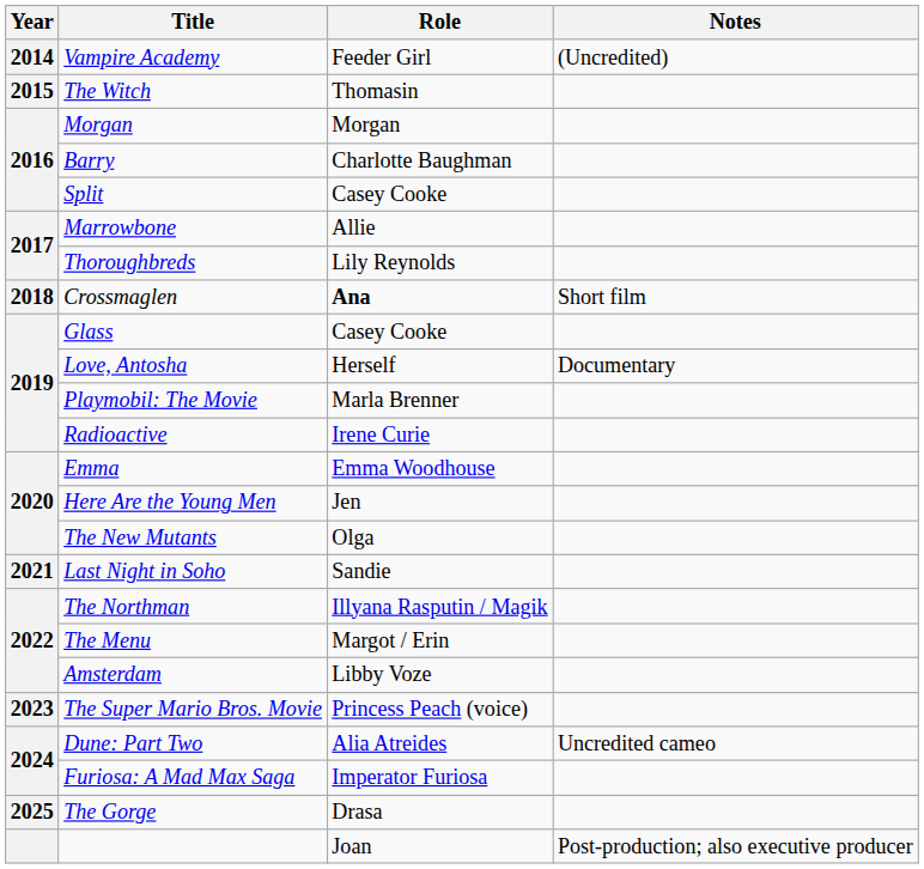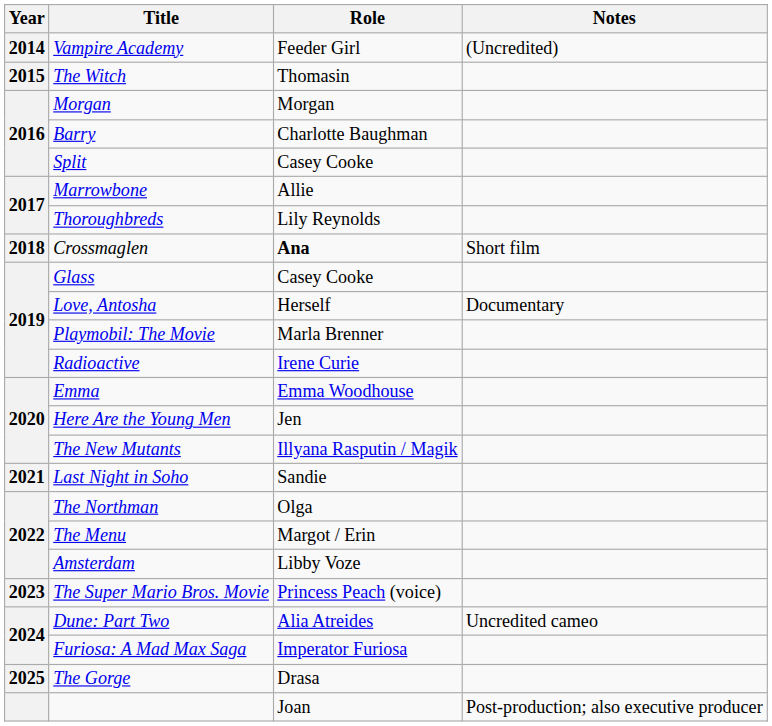The New Mutants | Role: Olga -> Illyana Rasputin / Magik
The Northman | Role: Illyana Rasputin / Magik -> Olga
